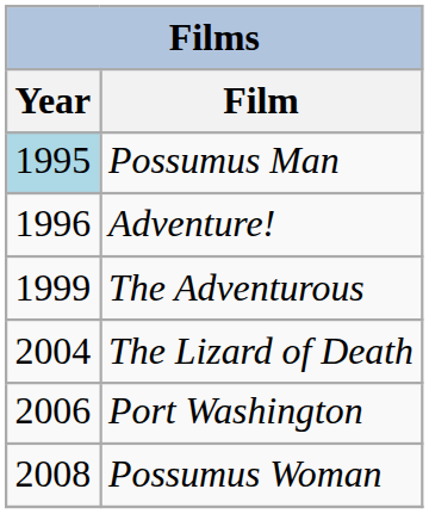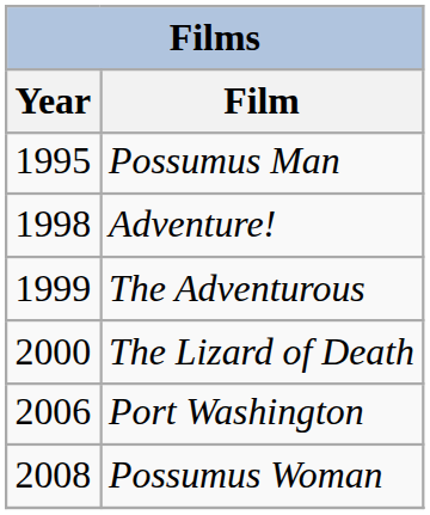Possumus Man | Year: lightblue background -> no background
Adventure! | Year: 1996 -> 1998
The Lizard of Death | Year: 2004 -> 2000
